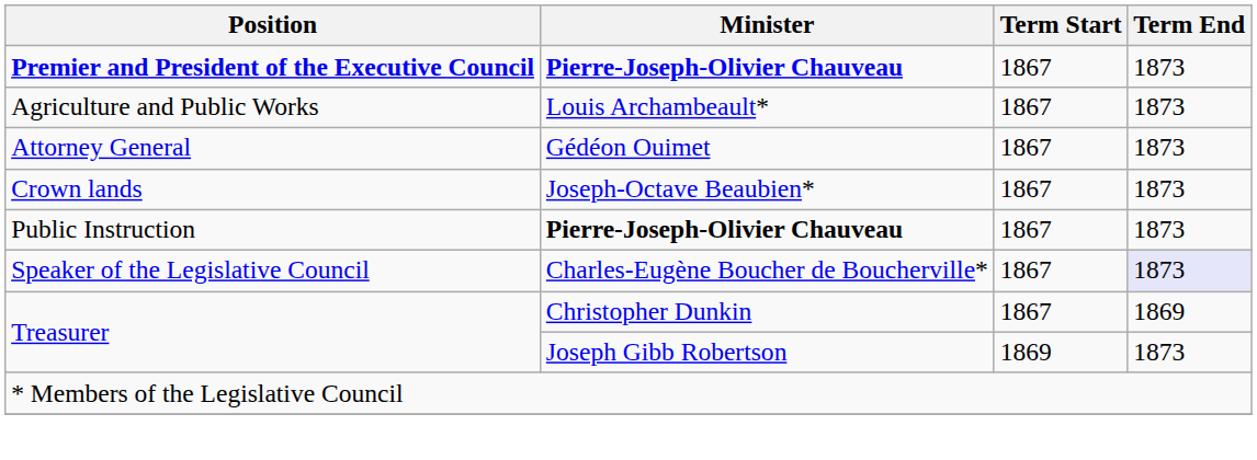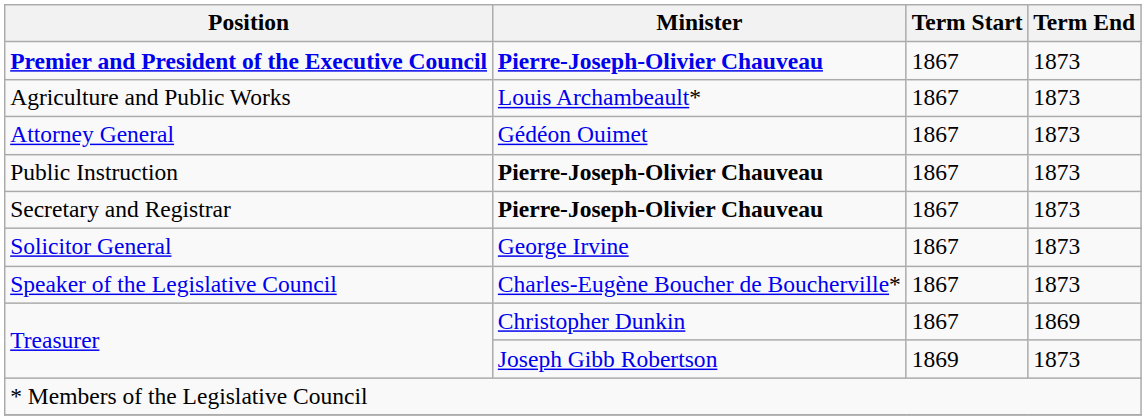- row: Crown lands | Joseph-Octave Beaubien* | 1867 | 1873
+ row: Secretary and Registrar | Pierre-Joseph-Olivier Chauveau | 1867 | 1873
+ row: Solicitor General | George Irvine | 1867 | 1873
Speaker of the Legislative Council | Term End: lavender background -> no background
